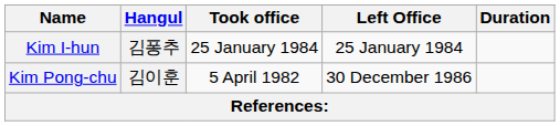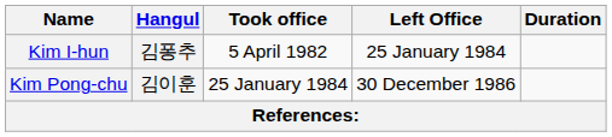Kim I-hun | Took office: 25 January 1984 -> 5 April 1982
Kim Pong-chu | Took office: 5 April 1982 -> 25 January 1984
